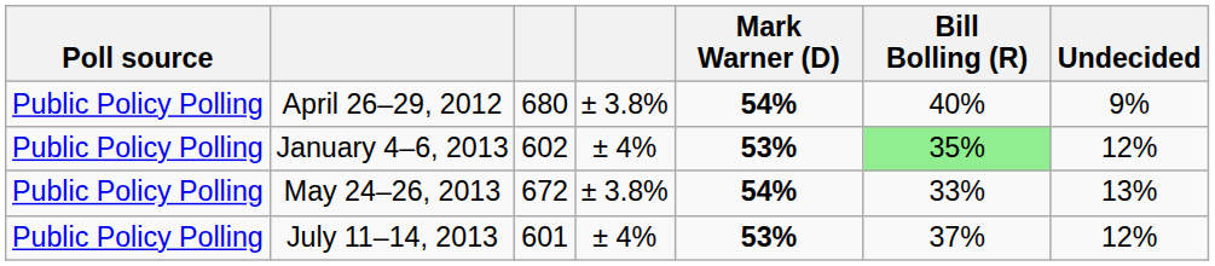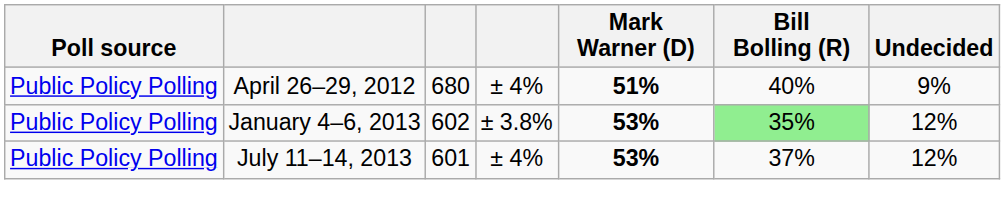April 26–29, 2012 | column 4: ± 3.8% -> ± 4%
April 26–29, 2012 | Mark Warner (D): 54% -> 51%
January 4–6, 2013 | column 4: ± 4% -> ± 3.8%
- row: Public Policy Polling | May 24–26, 2013 | 672 | ± 3.8% | 54% | 33% | 13%
